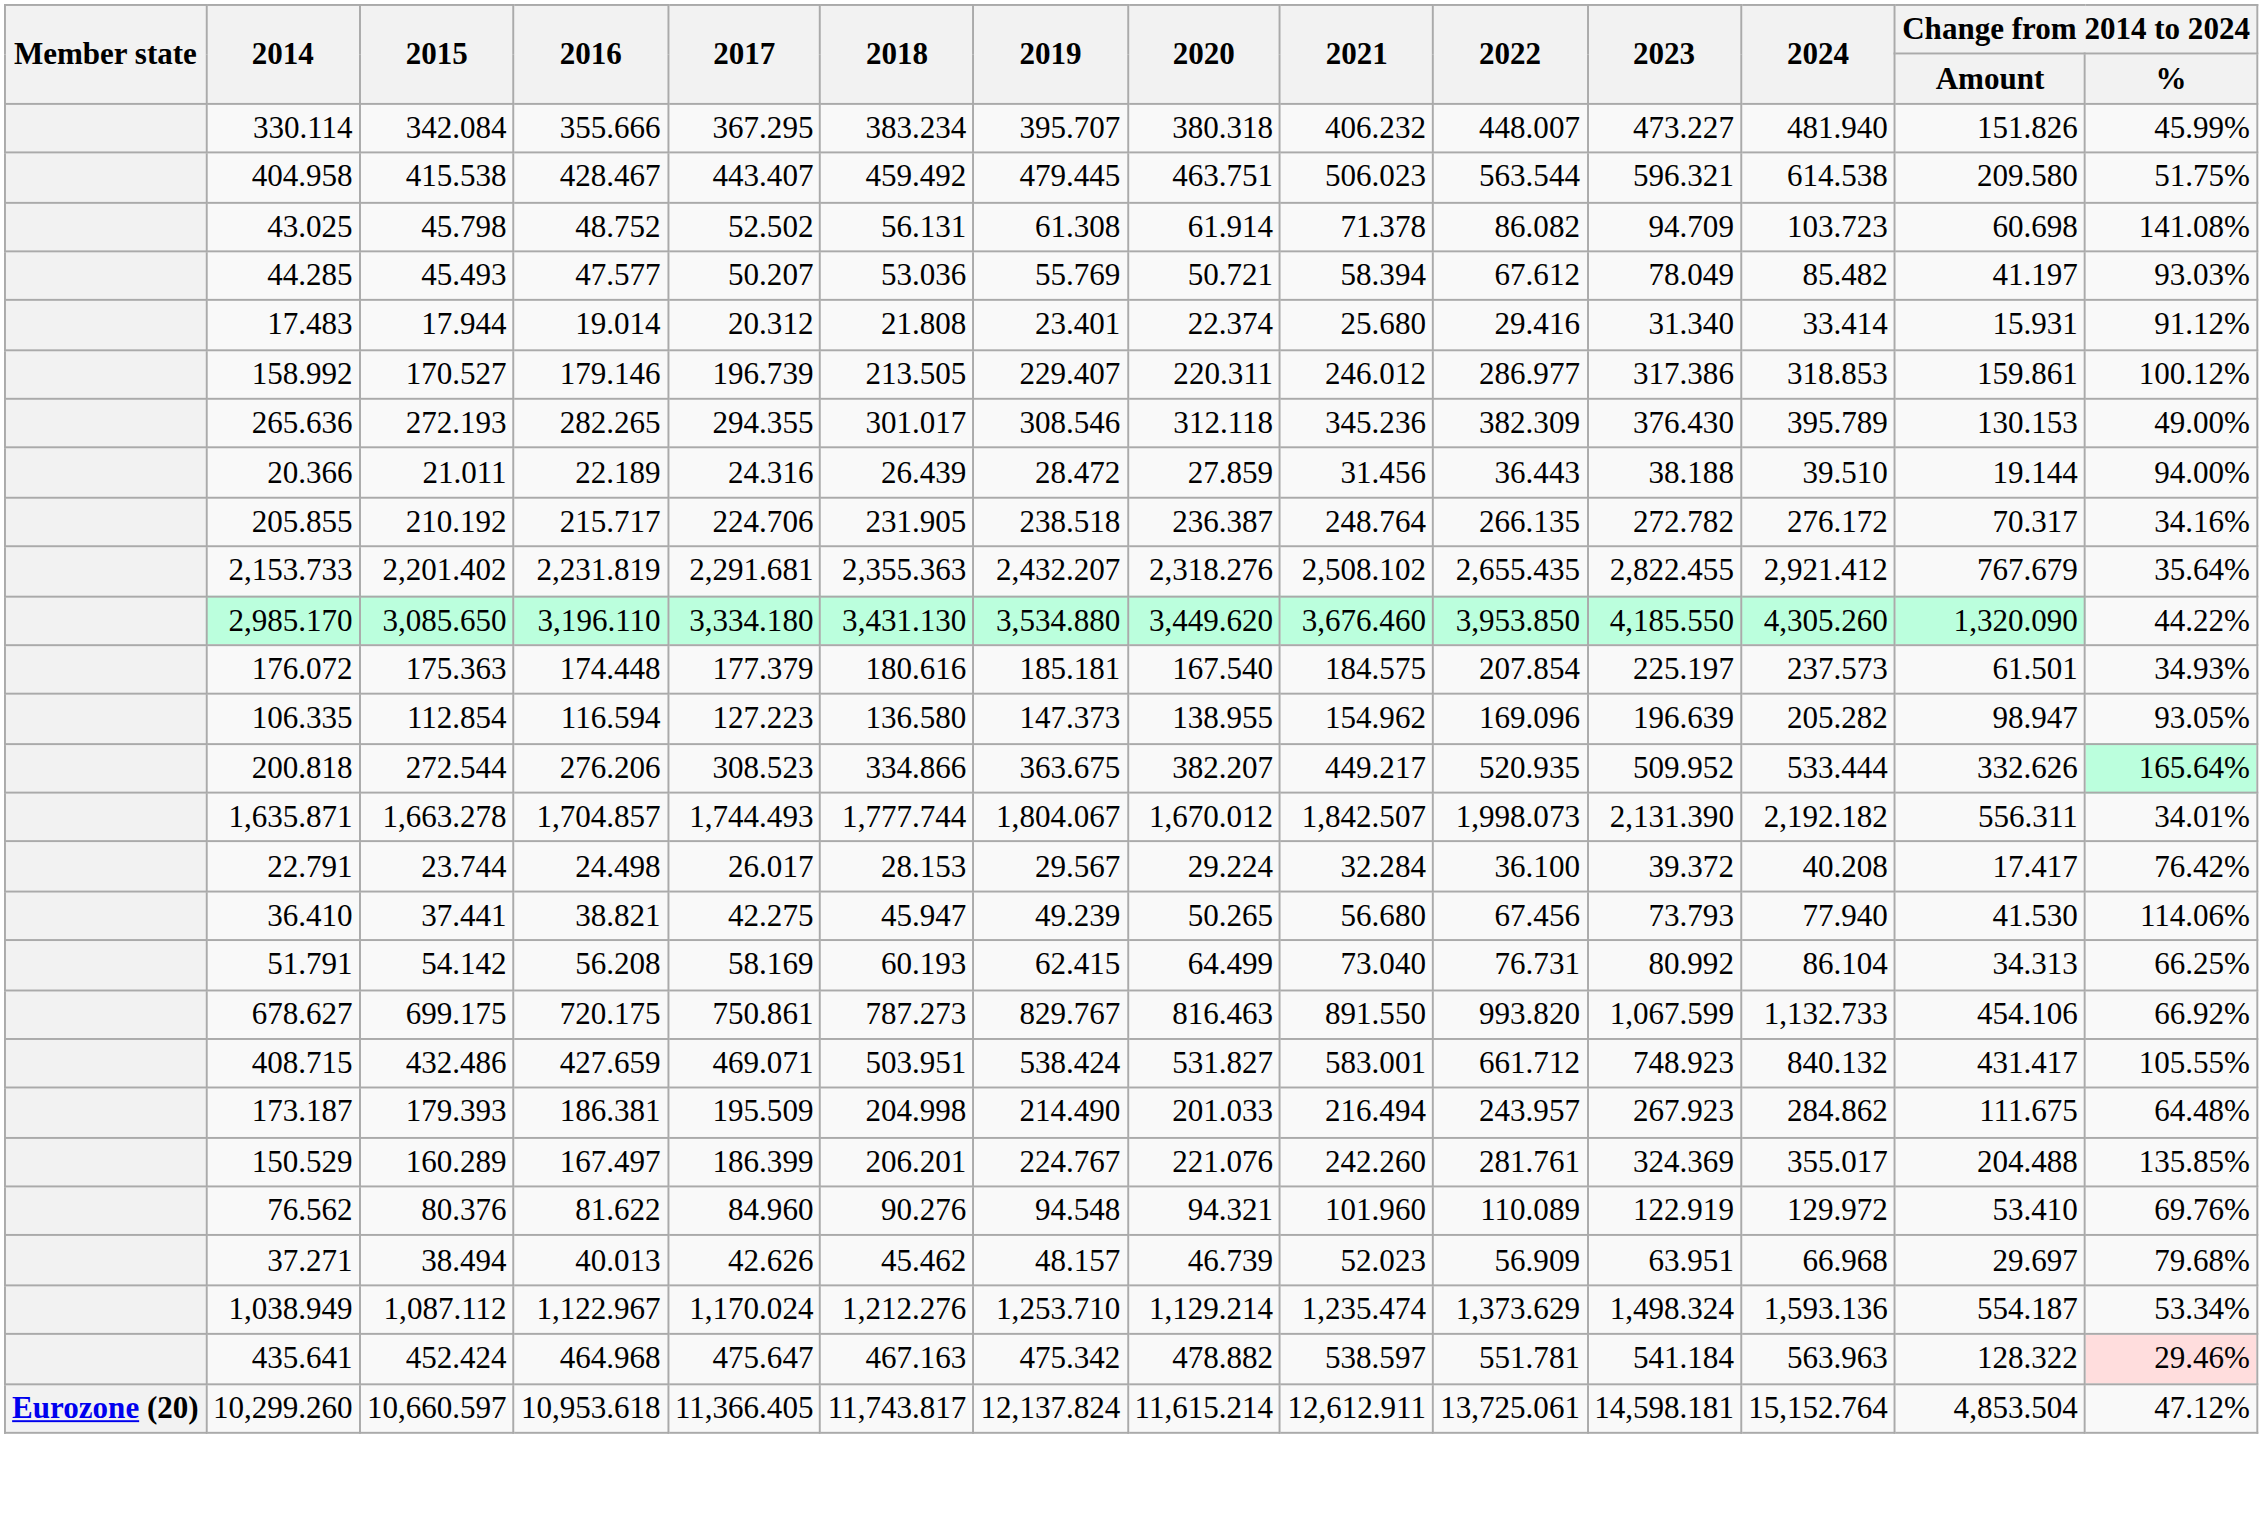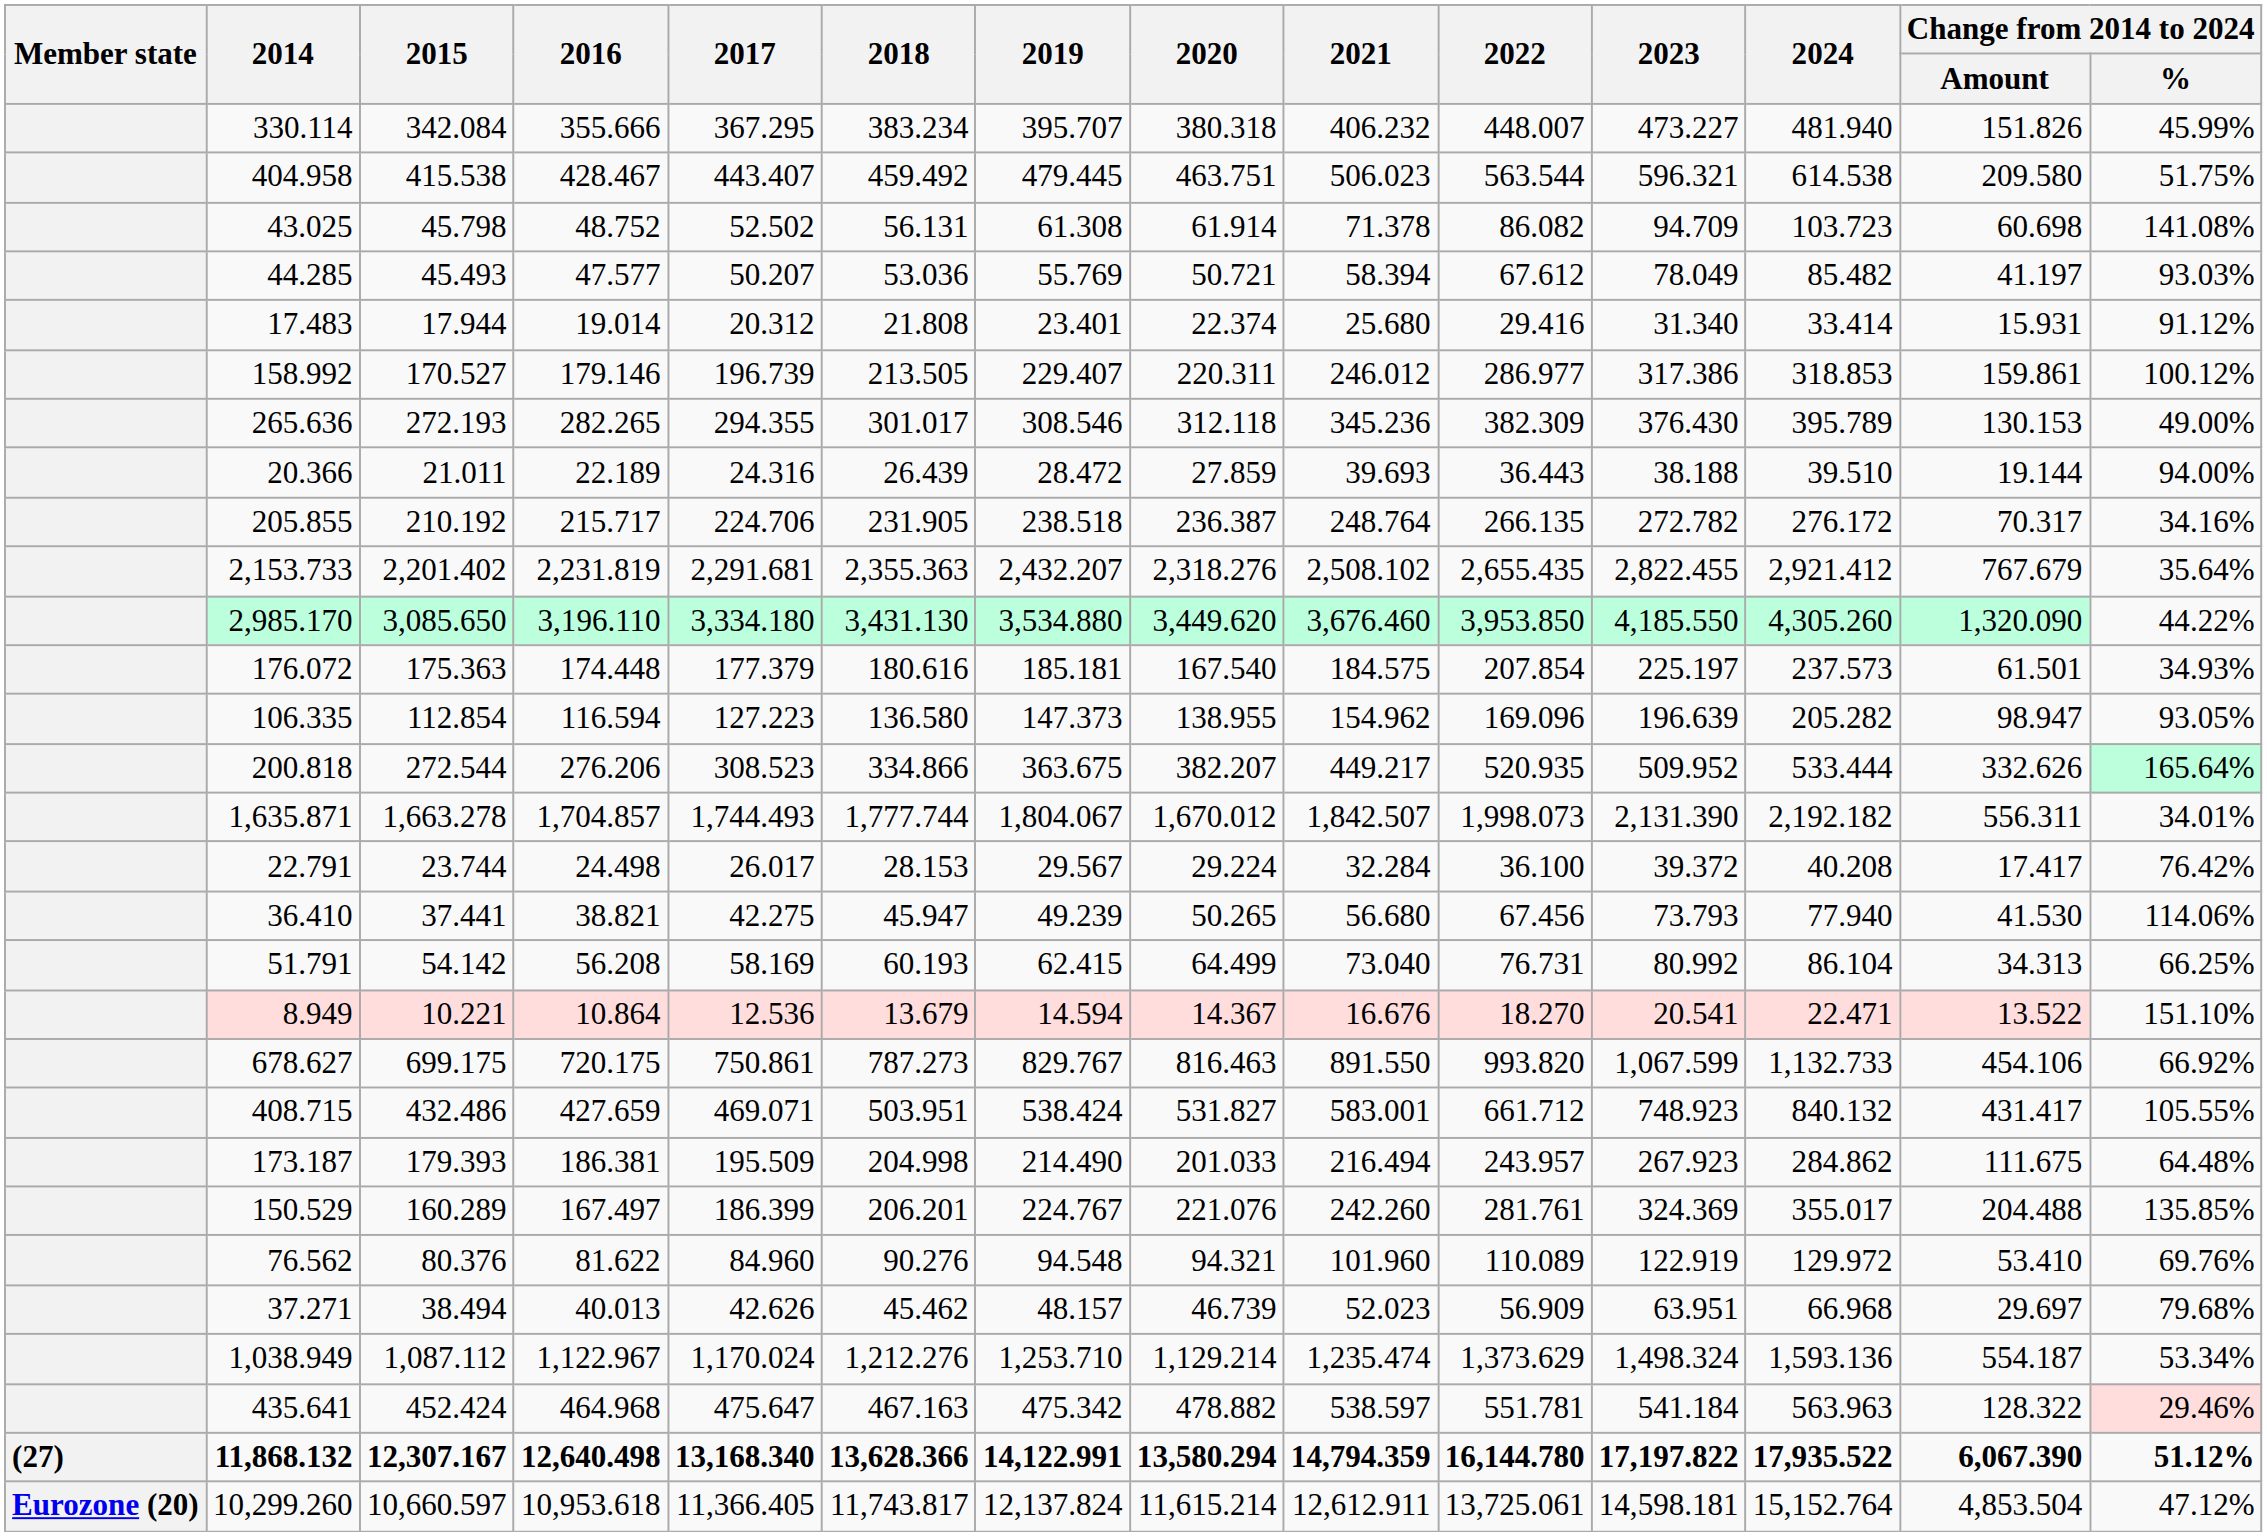20.366 | 2021: 31.456 -> 39.693
+ row: 8.949 | 10.221 | 10.864 | 12.536 | 13.679 | 14.594 | 14.367 | 16.676 | 18.270 | 20.541 | 22.471 | 13.522 | 151.10%
+ row: (27) | 11,868.132 | 12,307.167 | 12,640.498 | 13,168.340 | 13,628.366 | 14,122.991 | 13,580.294 | 14,794.359 | 16,144.780 | 17,197.822 | 17,935.522 | 6,067.390 | 51.12%
